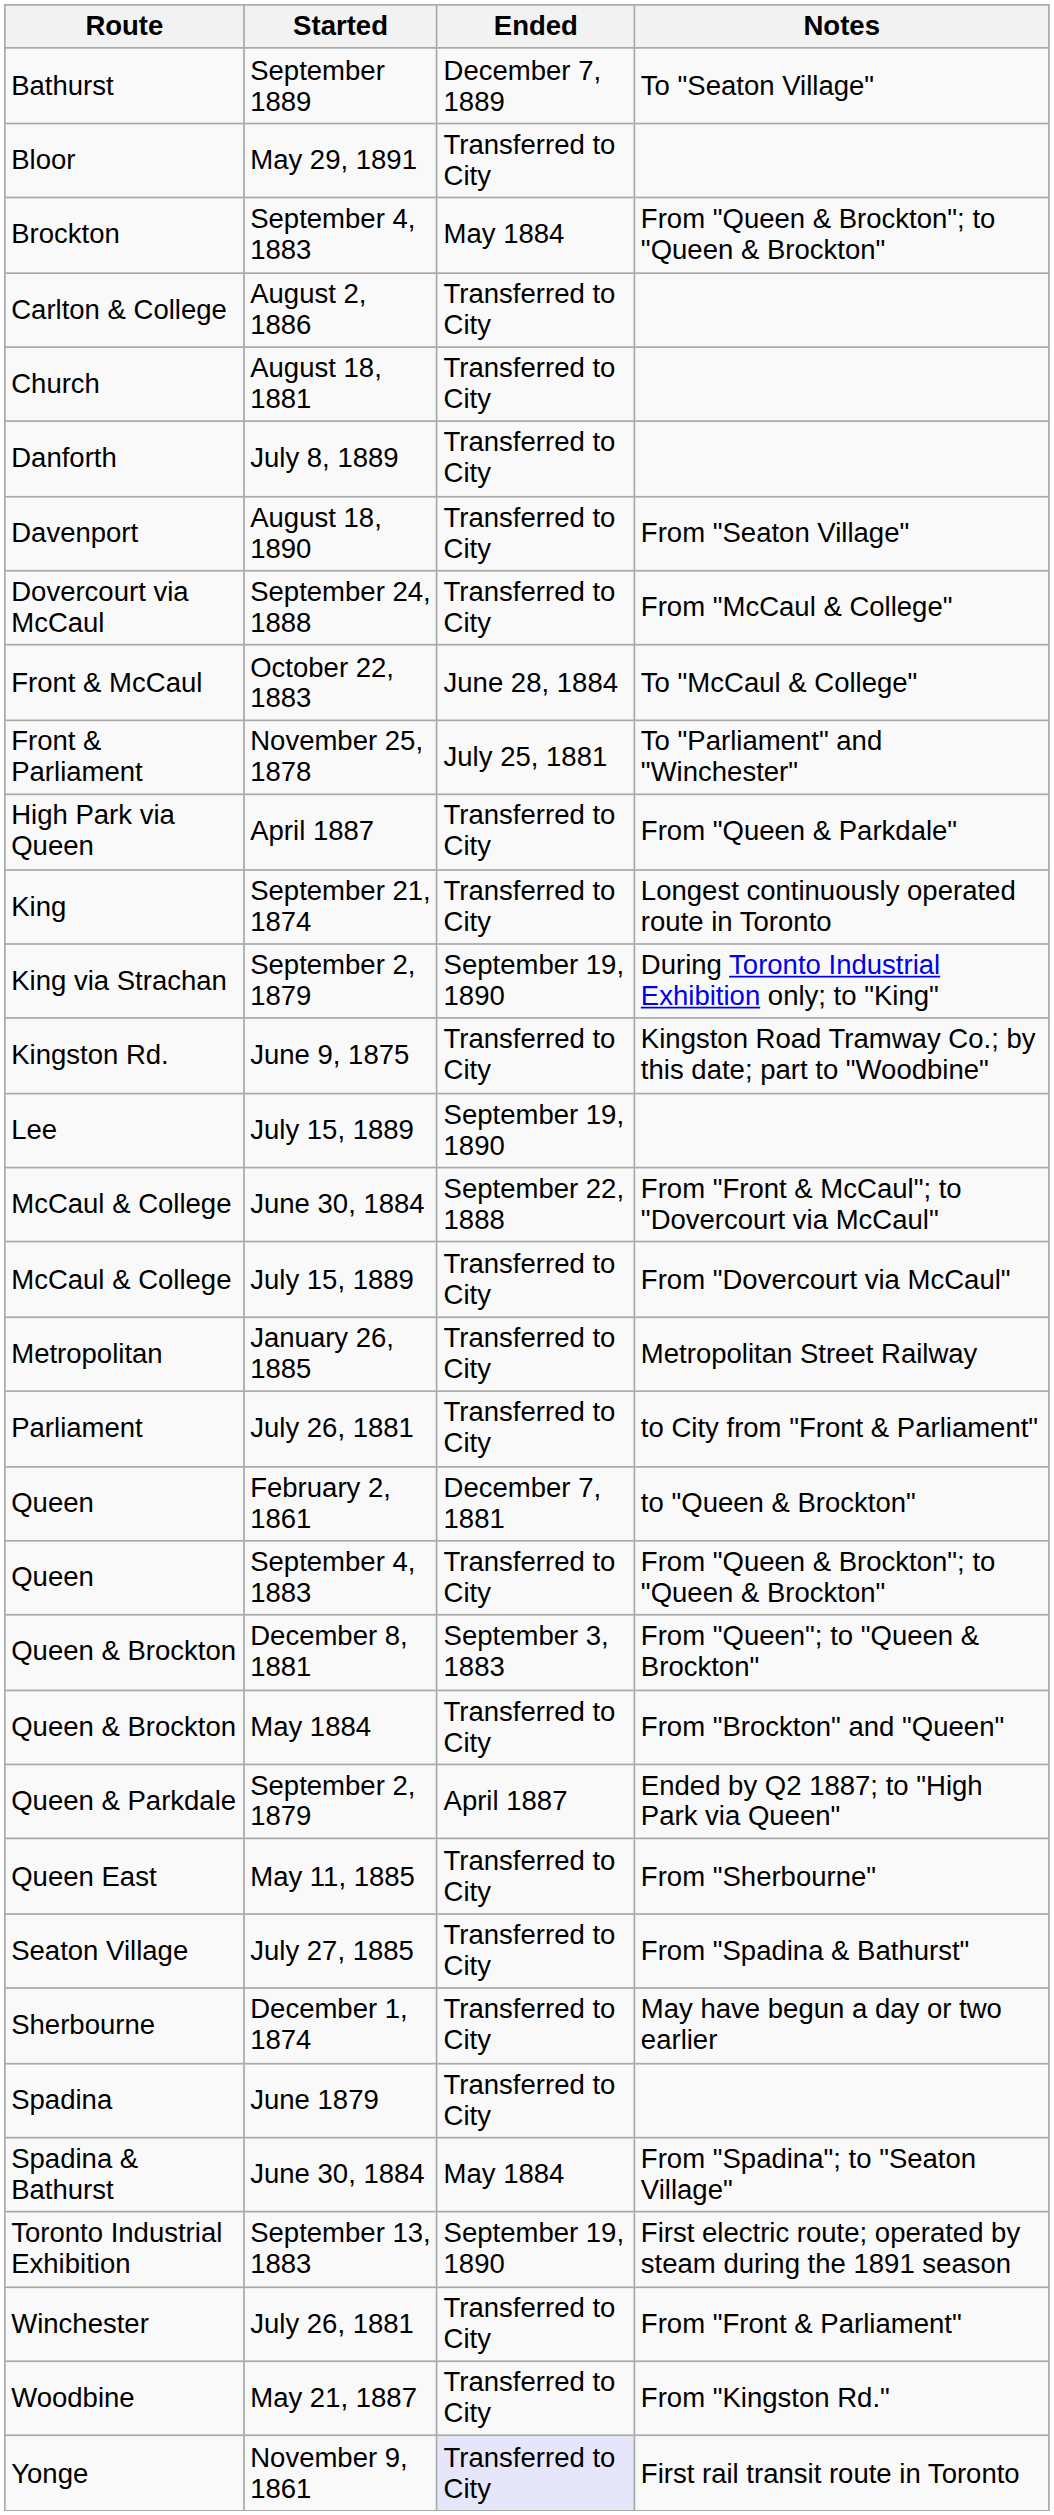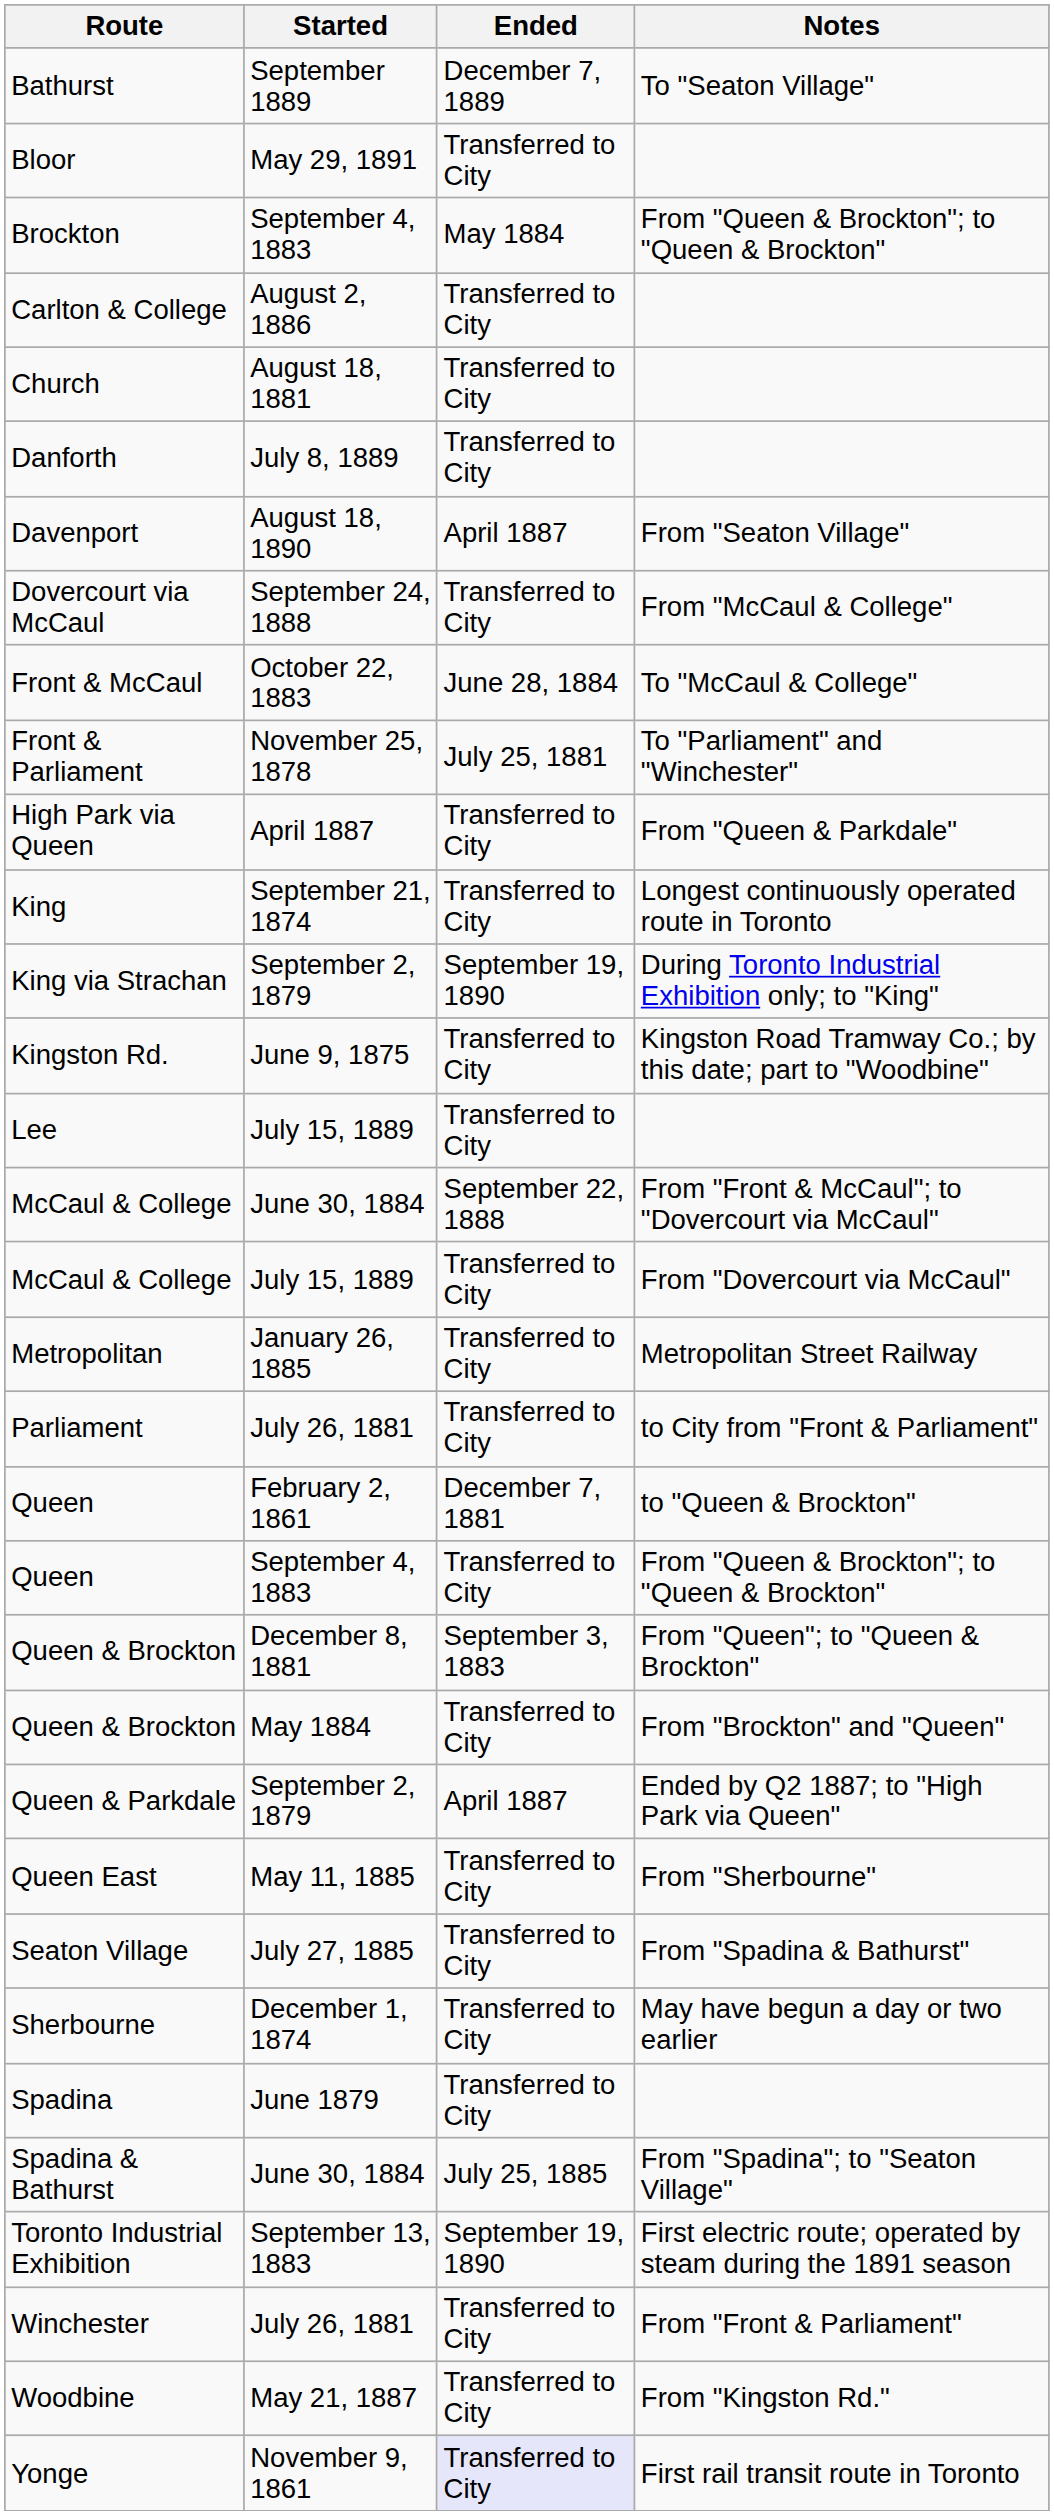Davenport | Ended: Transferred to City -> April 1887
Lee | Ended: September 19, 1890 -> Transferred to City
Spadina & Bathurst | Ended: May 1884 -> July 25, 1885
